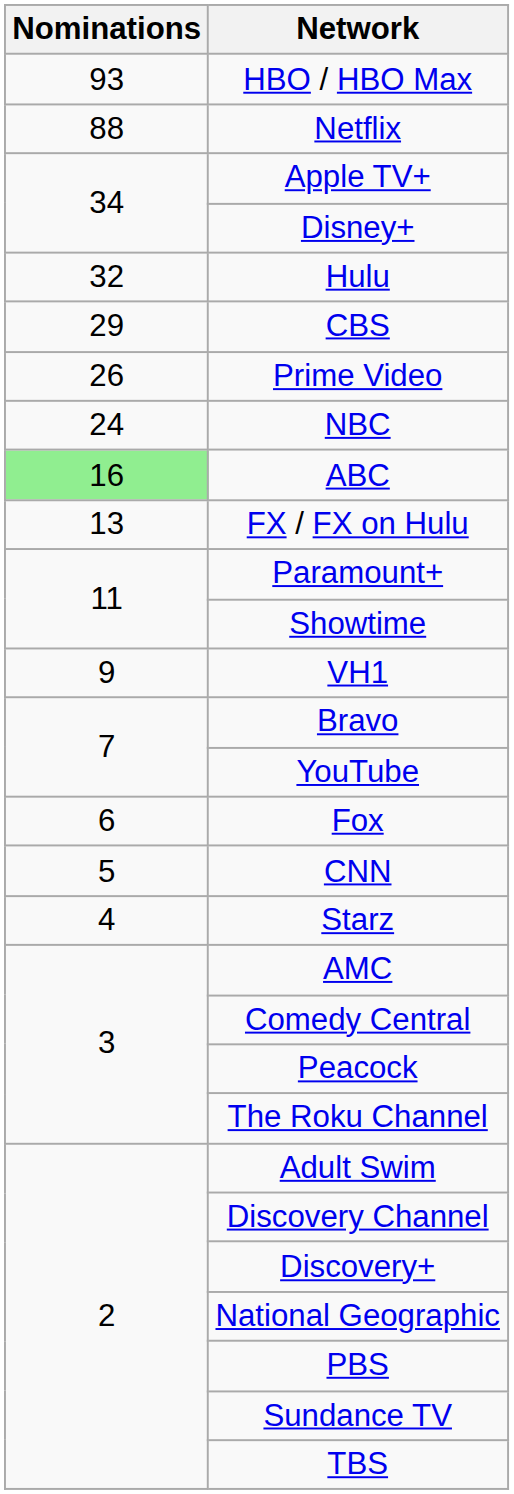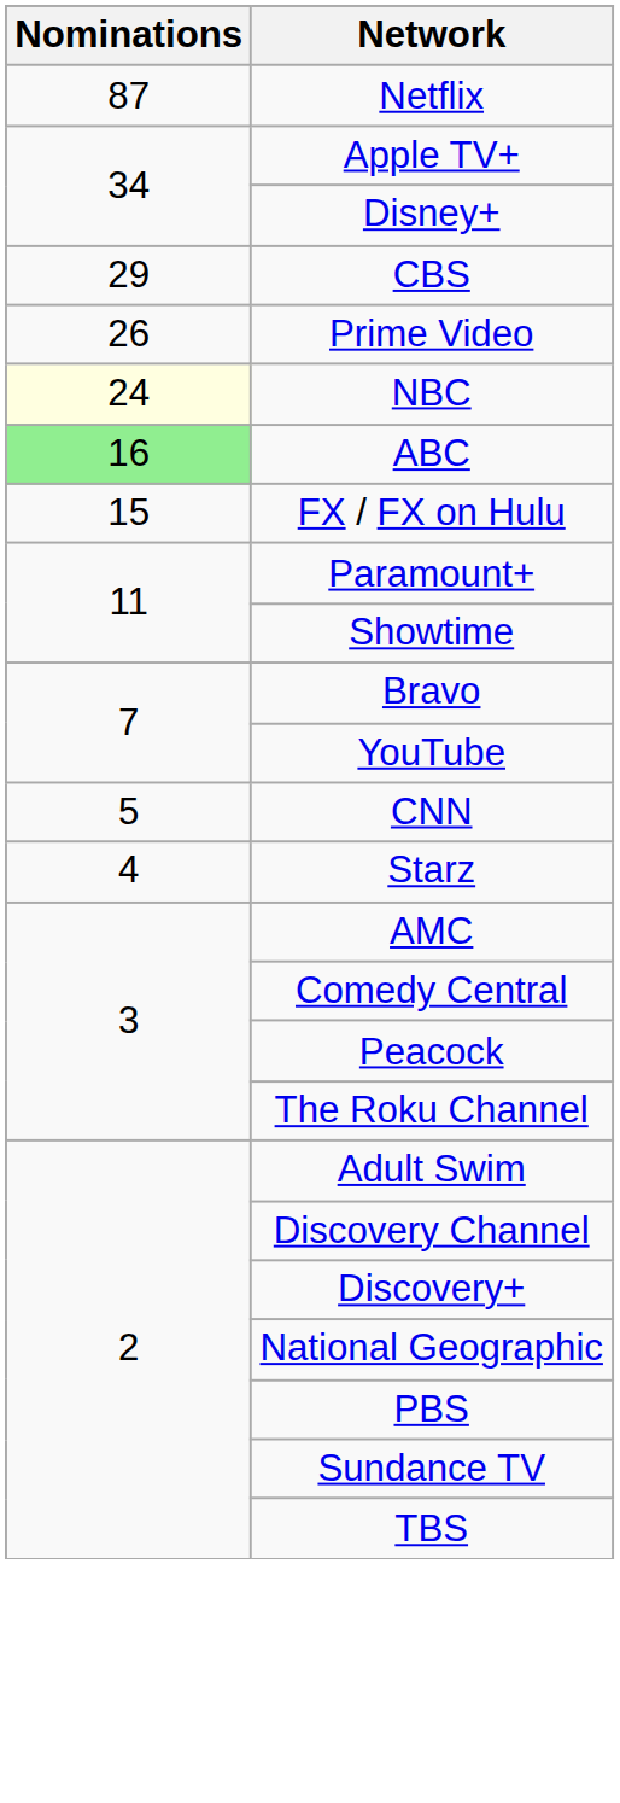- row: 93 | HBO / HBO Max
Netflix | Nominations: 88 -> 87
- row: 32 | Hulu
NBC | Nominations: no background -> lightyellow background
FX / FX on Hulu | Nominations: 13 -> 15
- row: 9 | VH1
- row: 6 | Fox
